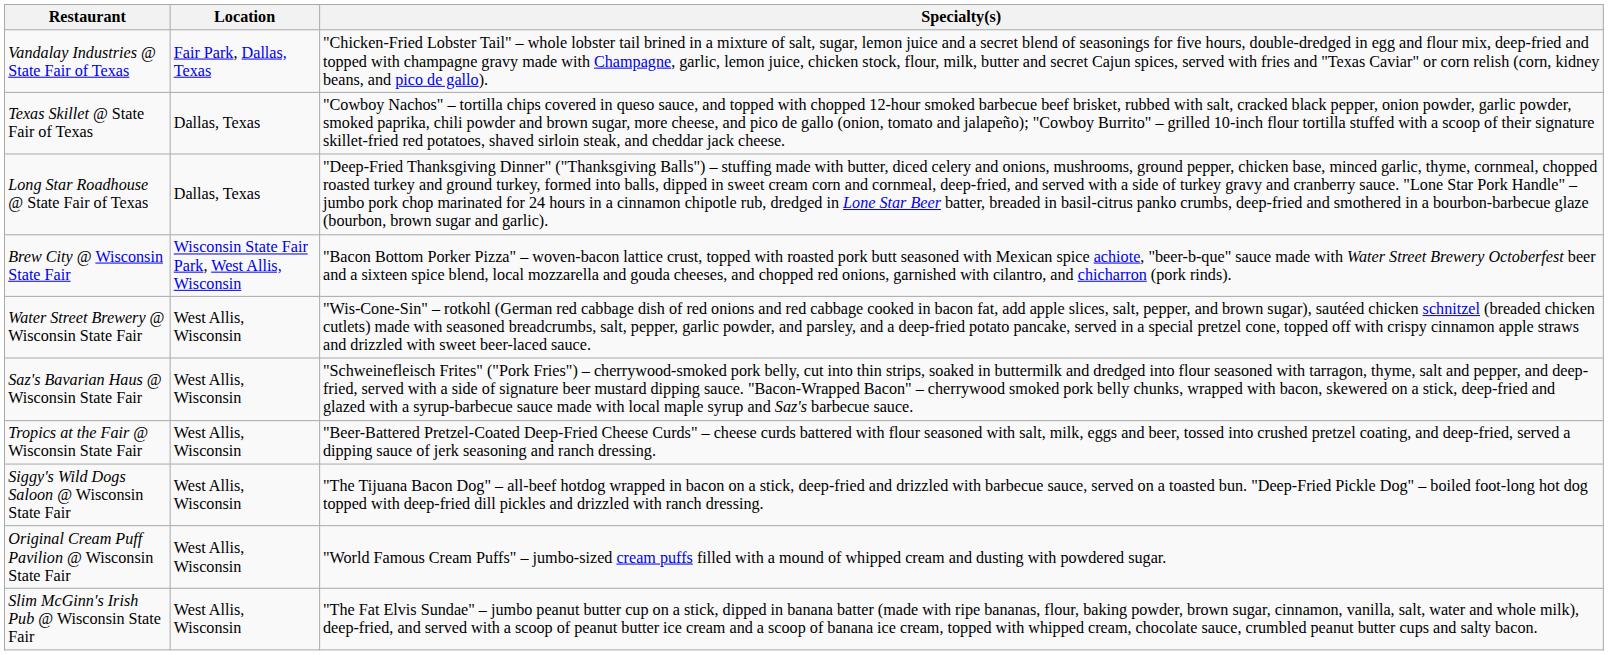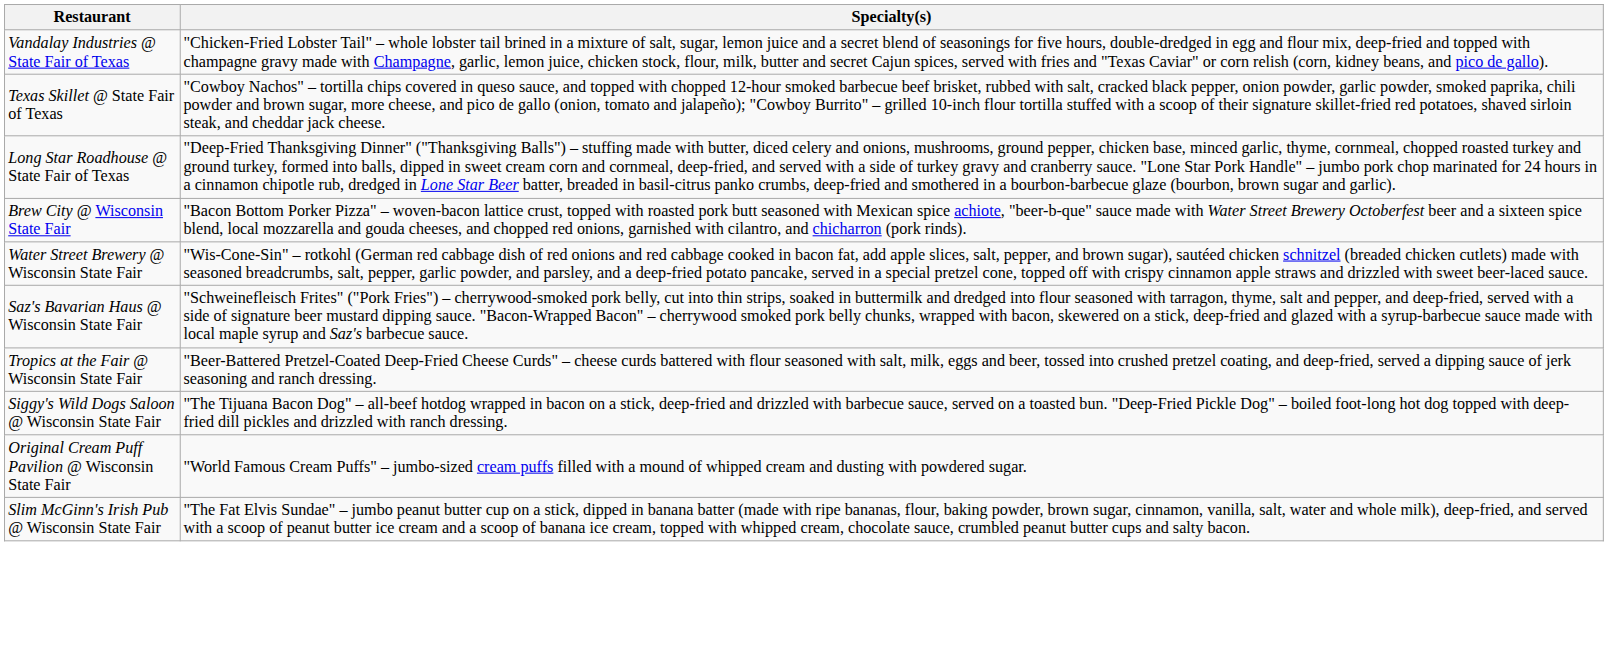- column: Location | Fair Park, Dallas, Texas | Dallas, Texas | Dallas, Texas | Wisconsin State Fair Park, West Allis, Wisconsin | West Allis, Wisconsin | West Allis, Wisconsin | West Allis, Wisconsin | West Allis, Wisconsin | West Allis, Wisconsin | West Allis, Wisconsin
